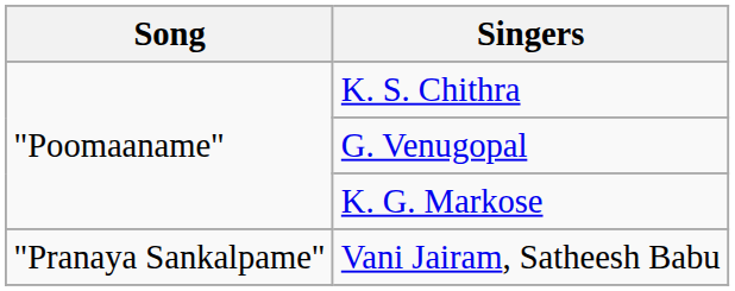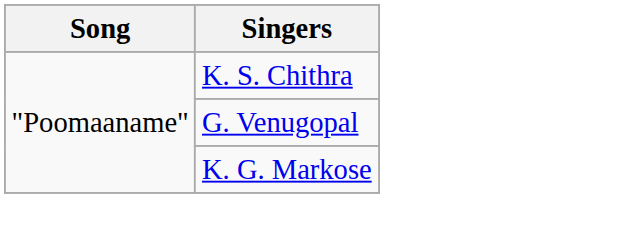- row: "Pranaya Sankalpame" | Vani Jairam, Satheesh Babu
